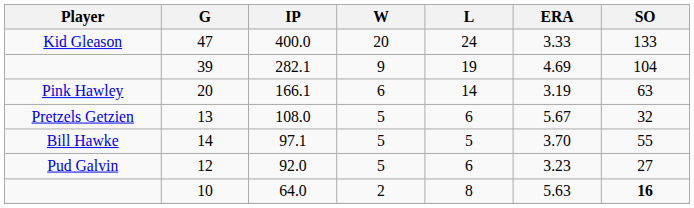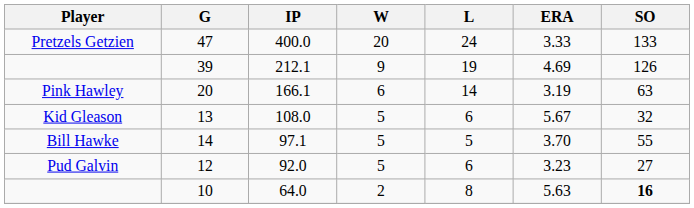47 | Player: Kid Gleason -> Pretzels Getzien
39 | IP: 282.1 -> 212.1
39 | SO: 104 -> 126
13 | Player: Pretzels Getzien -> Kid Gleason
